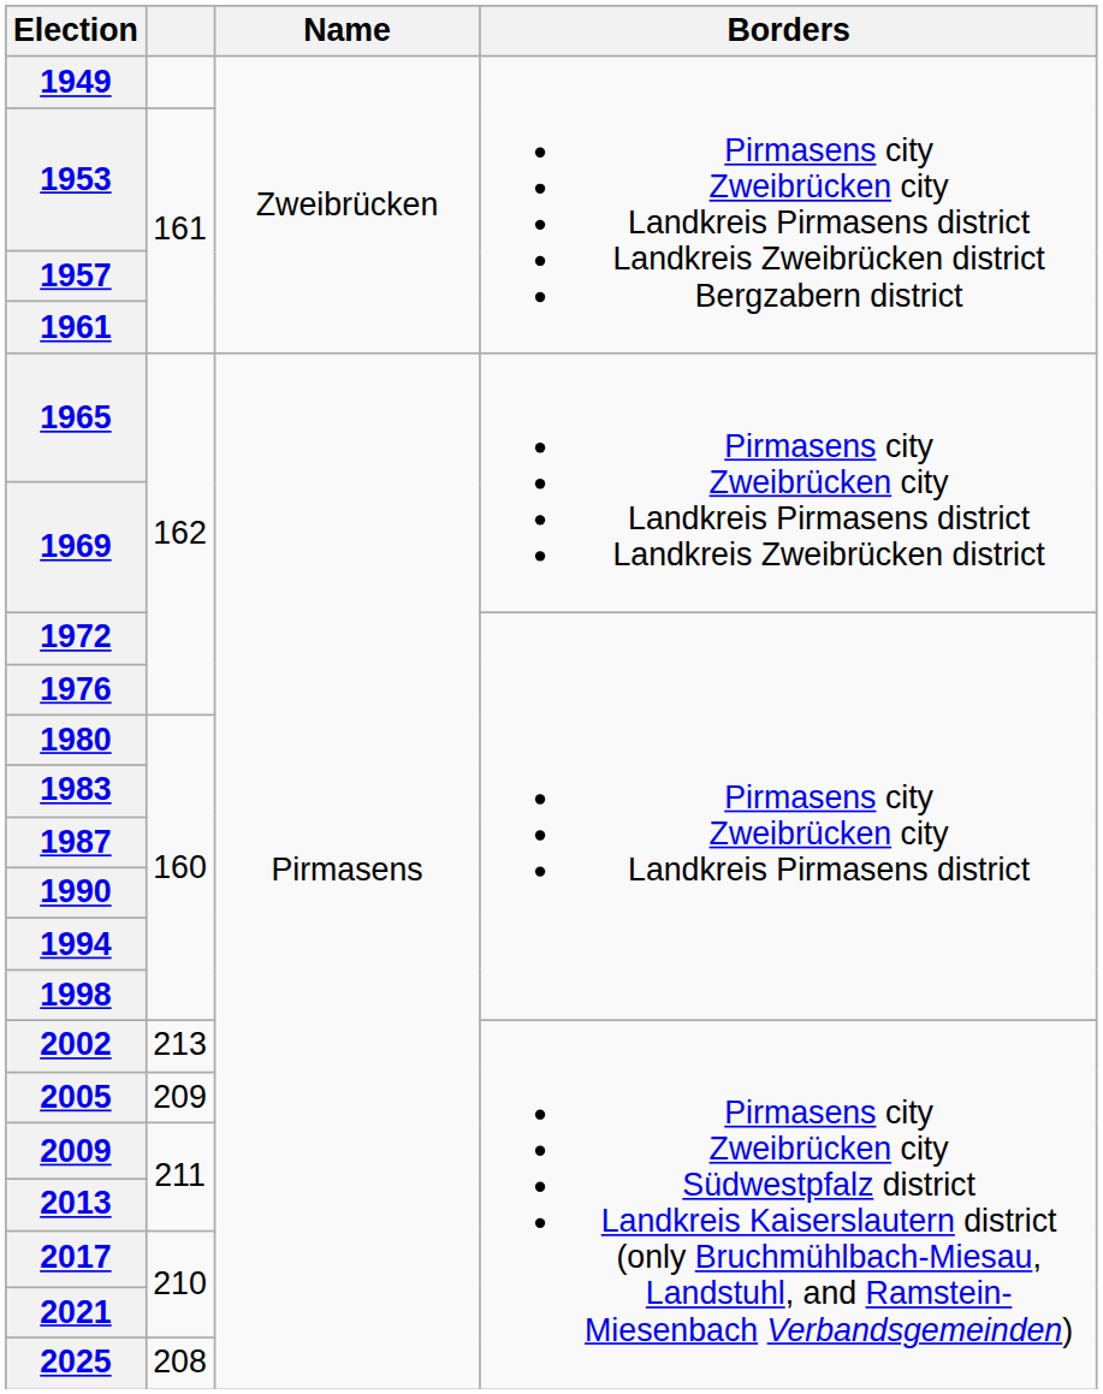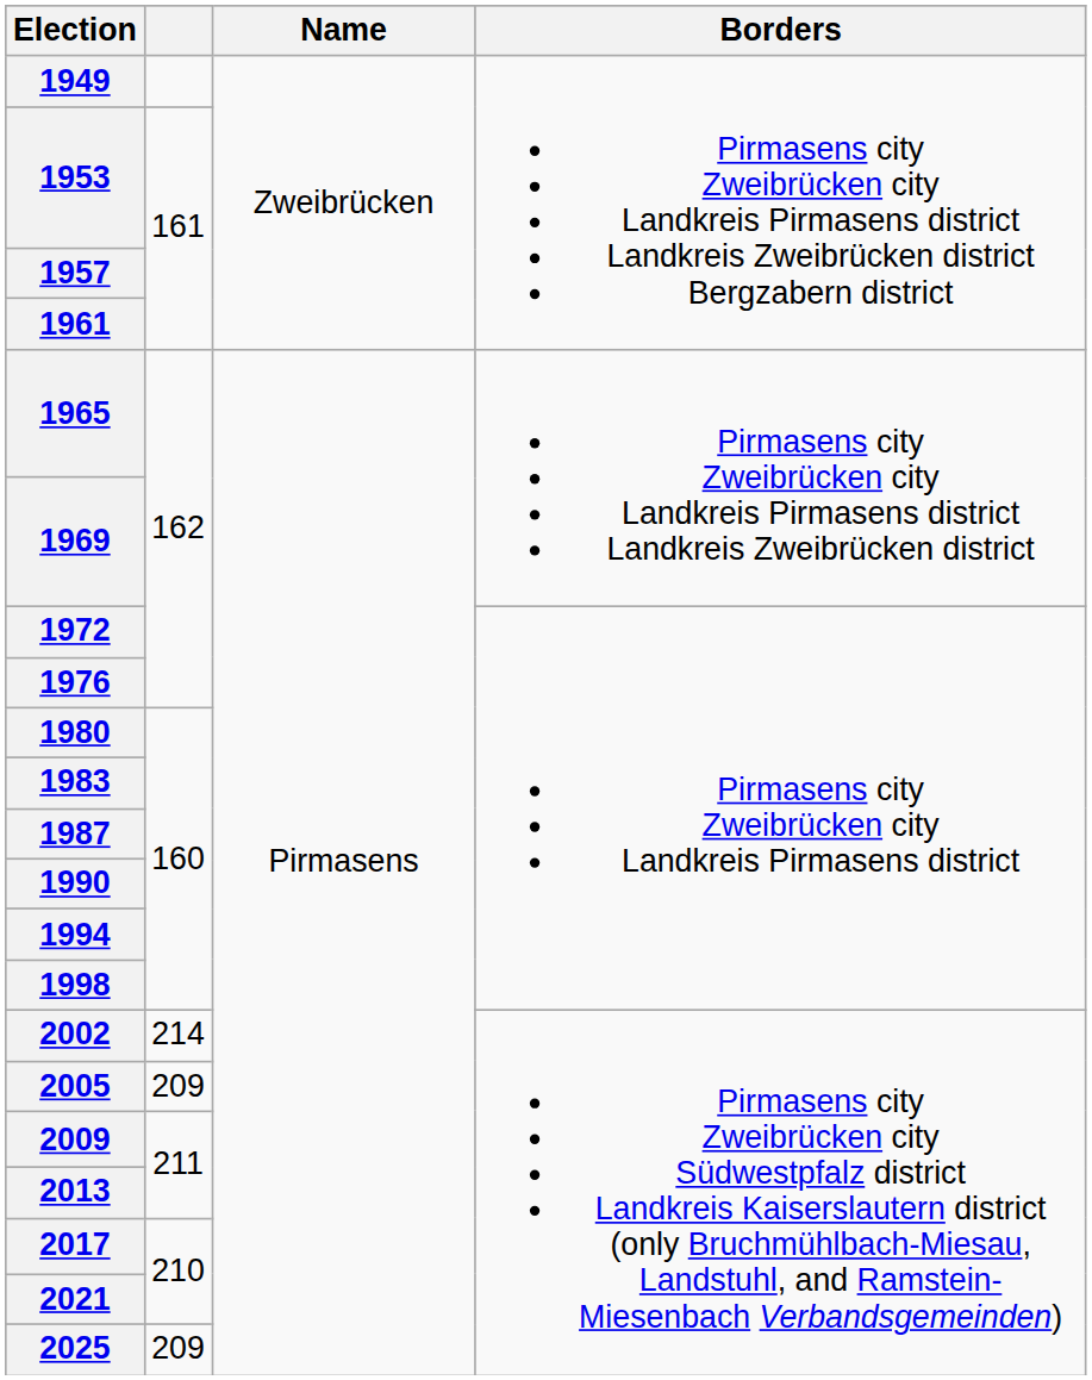2002 | column 2: 213 -> 214
2025 | column 2: 208 -> 209
